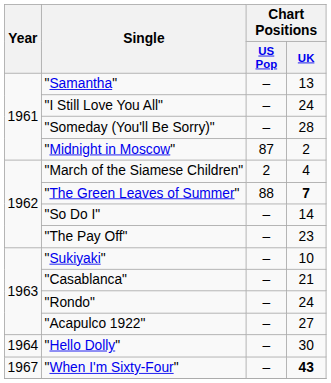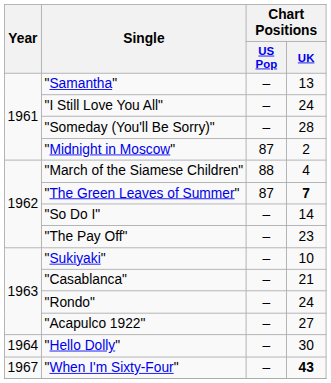"March of the Siamese Children" | Chart Positions / US Pop: 2 -> 88
"The Green Leaves of Summer" | Chart Positions / US Pop: 88 -> 87
